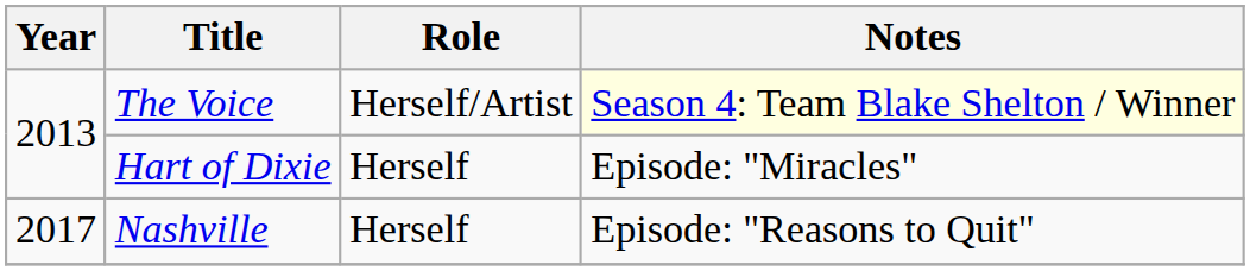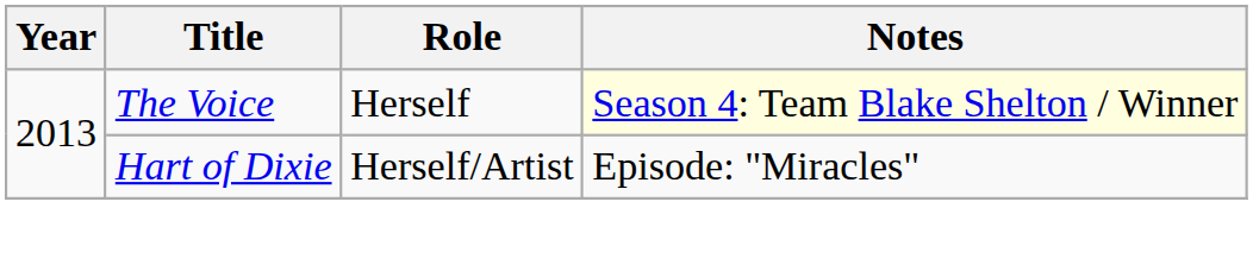The Voice | Role: Herself/Artist -> Herself
Hart of Dixie | Role: Herself -> Herself/Artist
- row: 2017 | Nashville | Herself | Episode: "Reasons to Quit"
